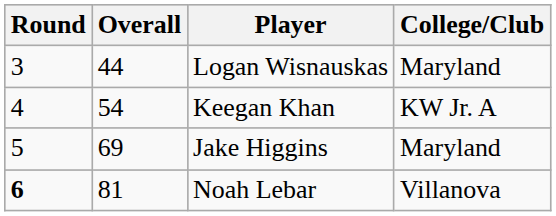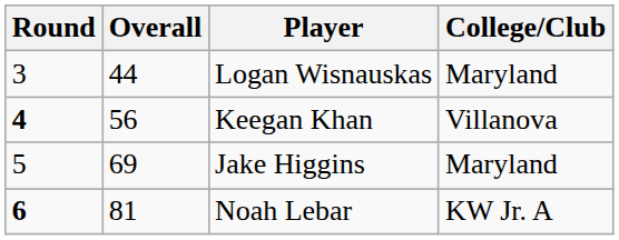Keegan Khan | Round: normal -> bold
Keegan Khan | Overall: 54 -> 56
Keegan Khan | College/Club: KW Jr. A -> Villanova
Noah Lebar | College/Club: Villanova -> KW Jr. A
